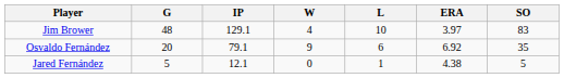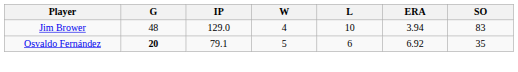Jim Brower | IP: 129.1 -> 129.0
Jim Brower | ERA: 3.97 -> 3.94
Osvaldo Fernández | G: normal -> bold
Osvaldo Fernández | W: 9 -> 5
- row: Jared Fernández | 5 | 12.1 | 0 | 1 | 4.38 | 5
